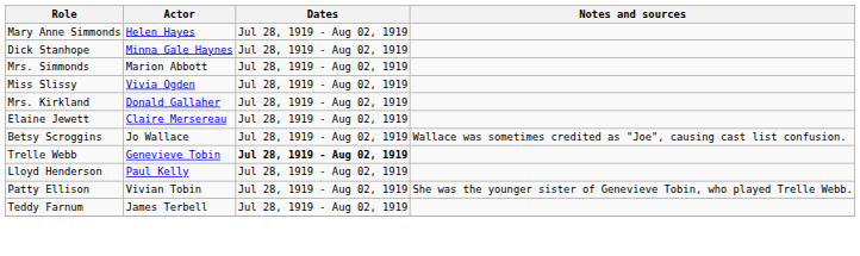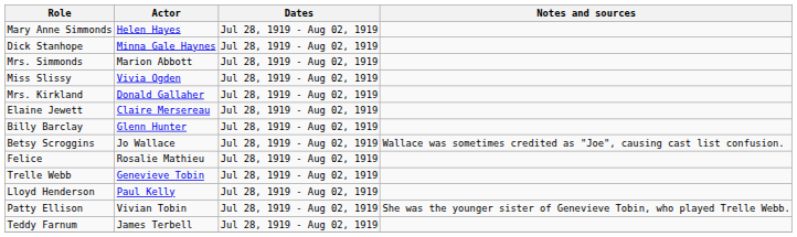+ row: Billy Barclay | Glenn Hunter | Jul 28, 1919 - Aug 02, 1919
+ row: Felice | Rosalie Mathieu | Jul 28, 1919 - Aug 02, 1919
Trelle Webb | Dates: bold -> normal
